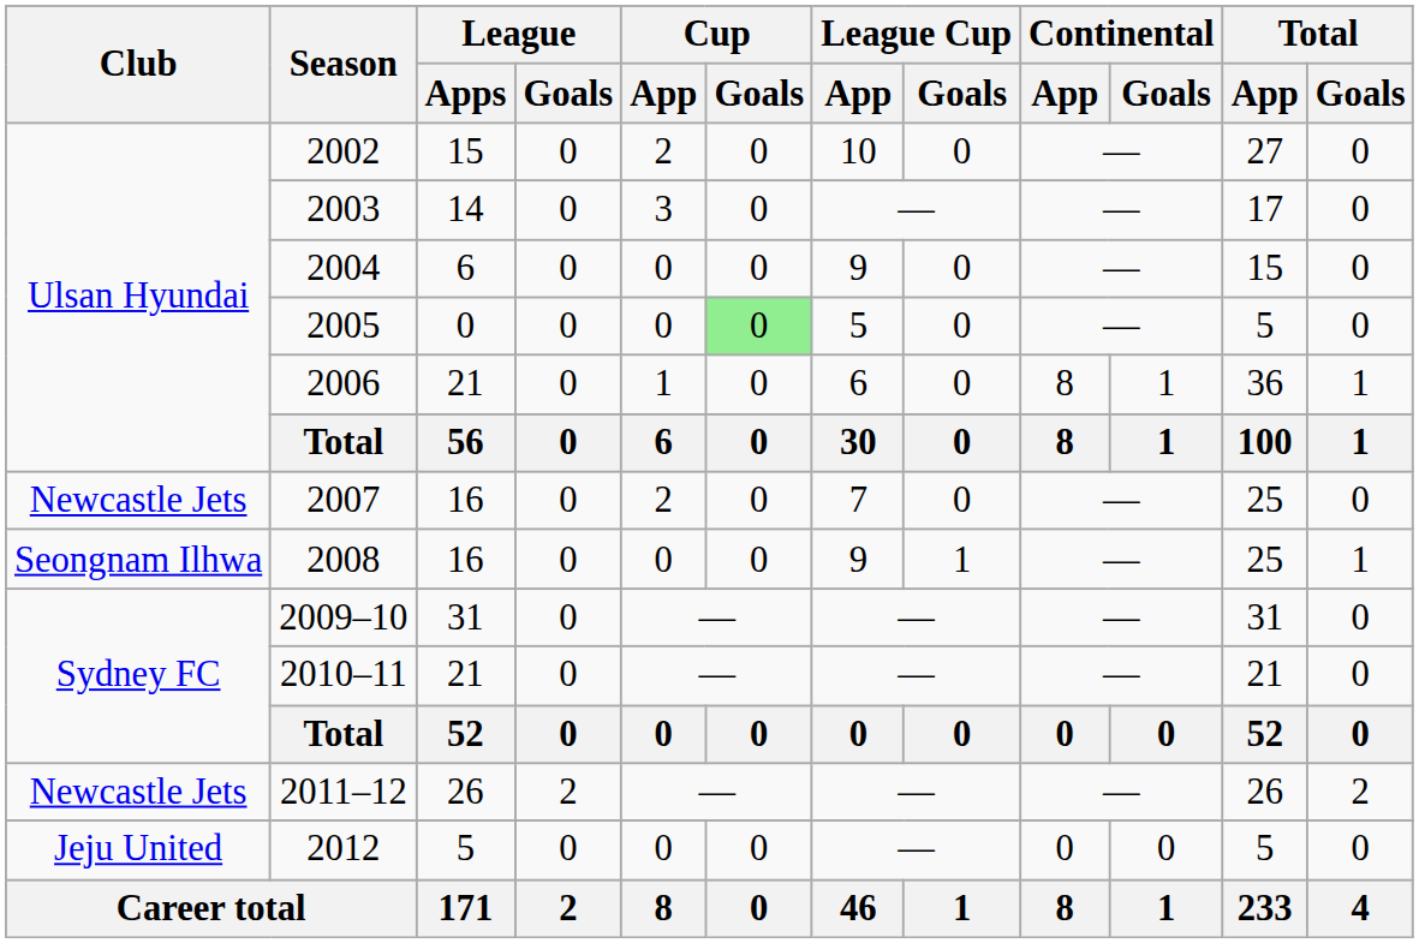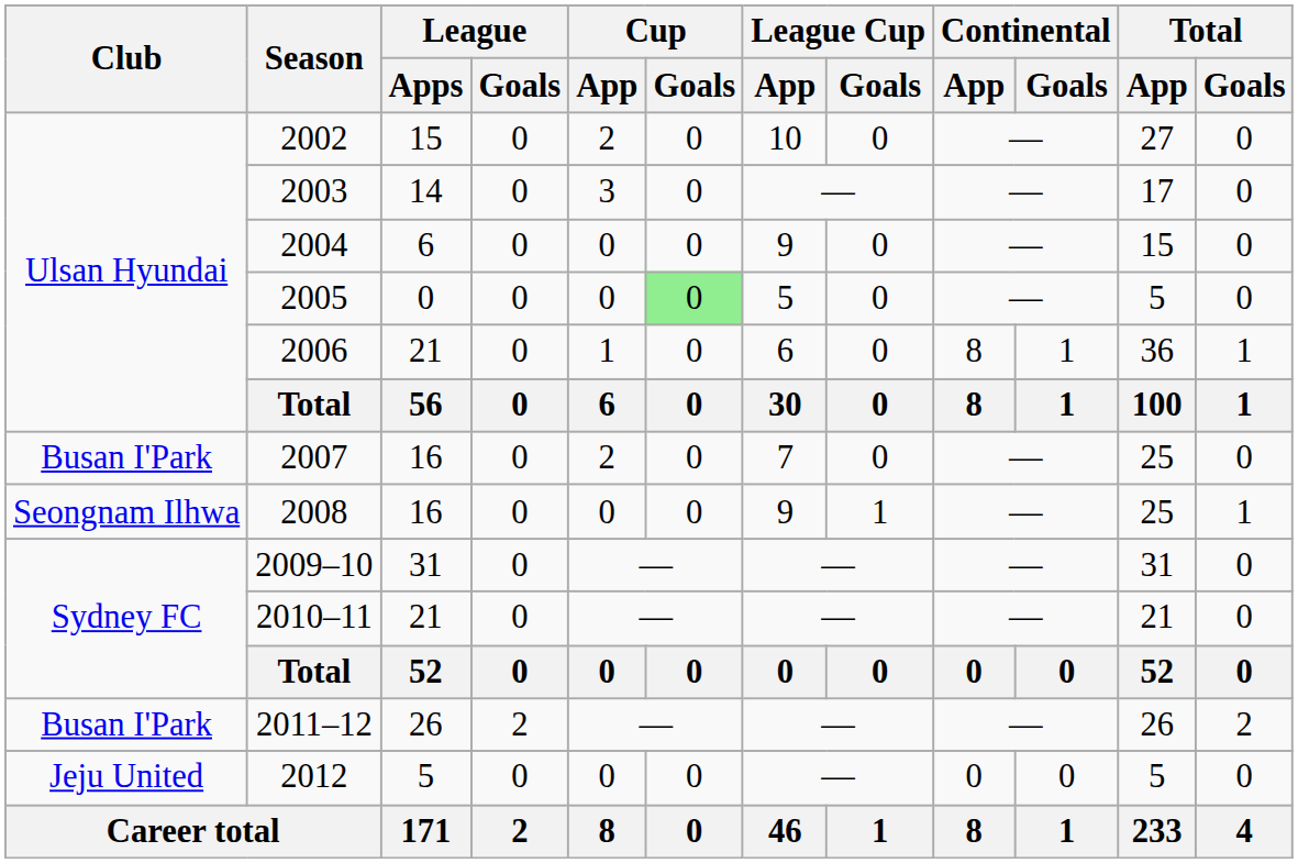2007 | Club: Newcastle Jets -> Busan I'Park
2011–12 | Club: Newcastle Jets -> Busan I'Park
